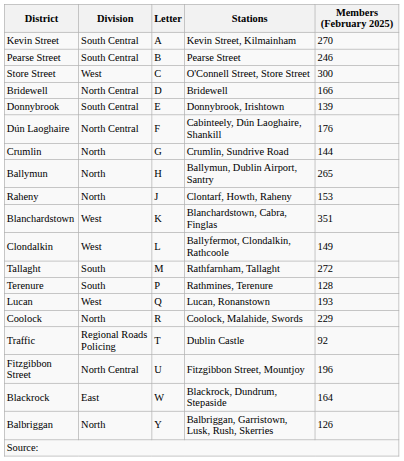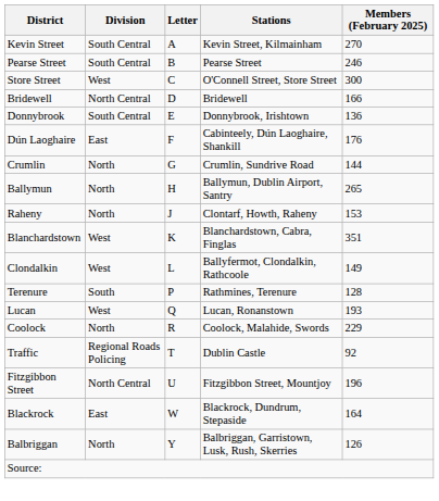Donnybrook | Members (February 2025): 139 -> 136
Dún Laoghaire | Division: North Central -> East
- row: Tallaght | South | M | Rathfarnham, Tallaght | 272
